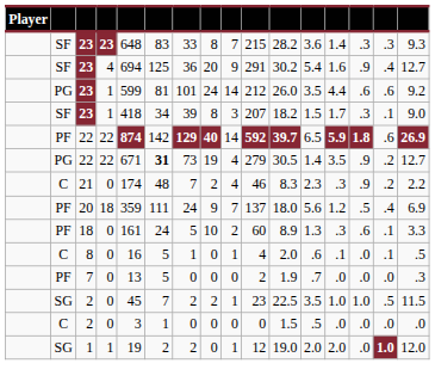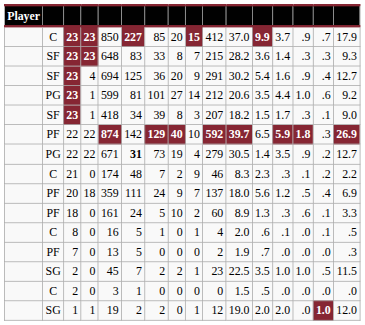+ row: C | 23 | 23 | 850 | 227 | 85 | 20 | 15 | 412 | 37.0 | 9.9 | 3.7 | .9 | .7 | 17.9
PG / 23 | column 8: 24 -> 27
PG / 23 | column 11: 26.0 -> 20.6
PG / 23 | column 14: .6 -> 1.0
PF / 22 | column 9: 14 -> 10
PF / 22 | column 15: .6 -> .3
21 | column 9: 4 -> 9
21 | column 14: .9 -> .1
